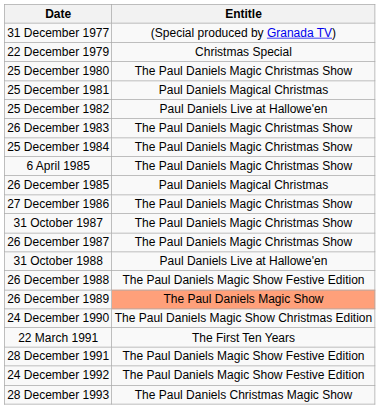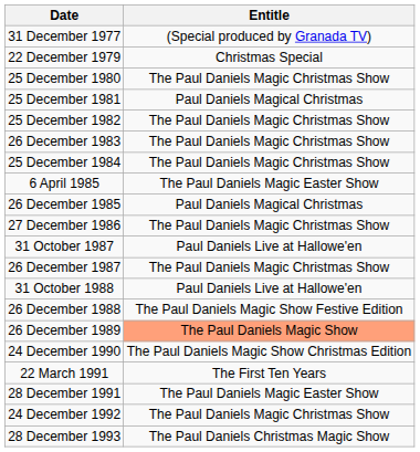25 December 1982 | Entitle: Paul Daniels Live at Hallowe'en -> The Paul Daniels Magic Christmas Show
6 April 1985 | Entitle: The Paul Daniels Magic Christmas Show -> The Paul Daniels Magic Easter Show
31 October 1987 | Entitle: The Paul Daniels Magic Christmas Show -> Paul Daniels Live at Hallowe'en
28 December 1991 | Entitle: The Paul Daniels Magic Show Festive Edition -> The Paul Daniels Magic Easter Show
24 December 1992 | Entitle: The Paul Daniels Magic Show Festive Edition -> The Paul Daniels Magic Christmas Show
